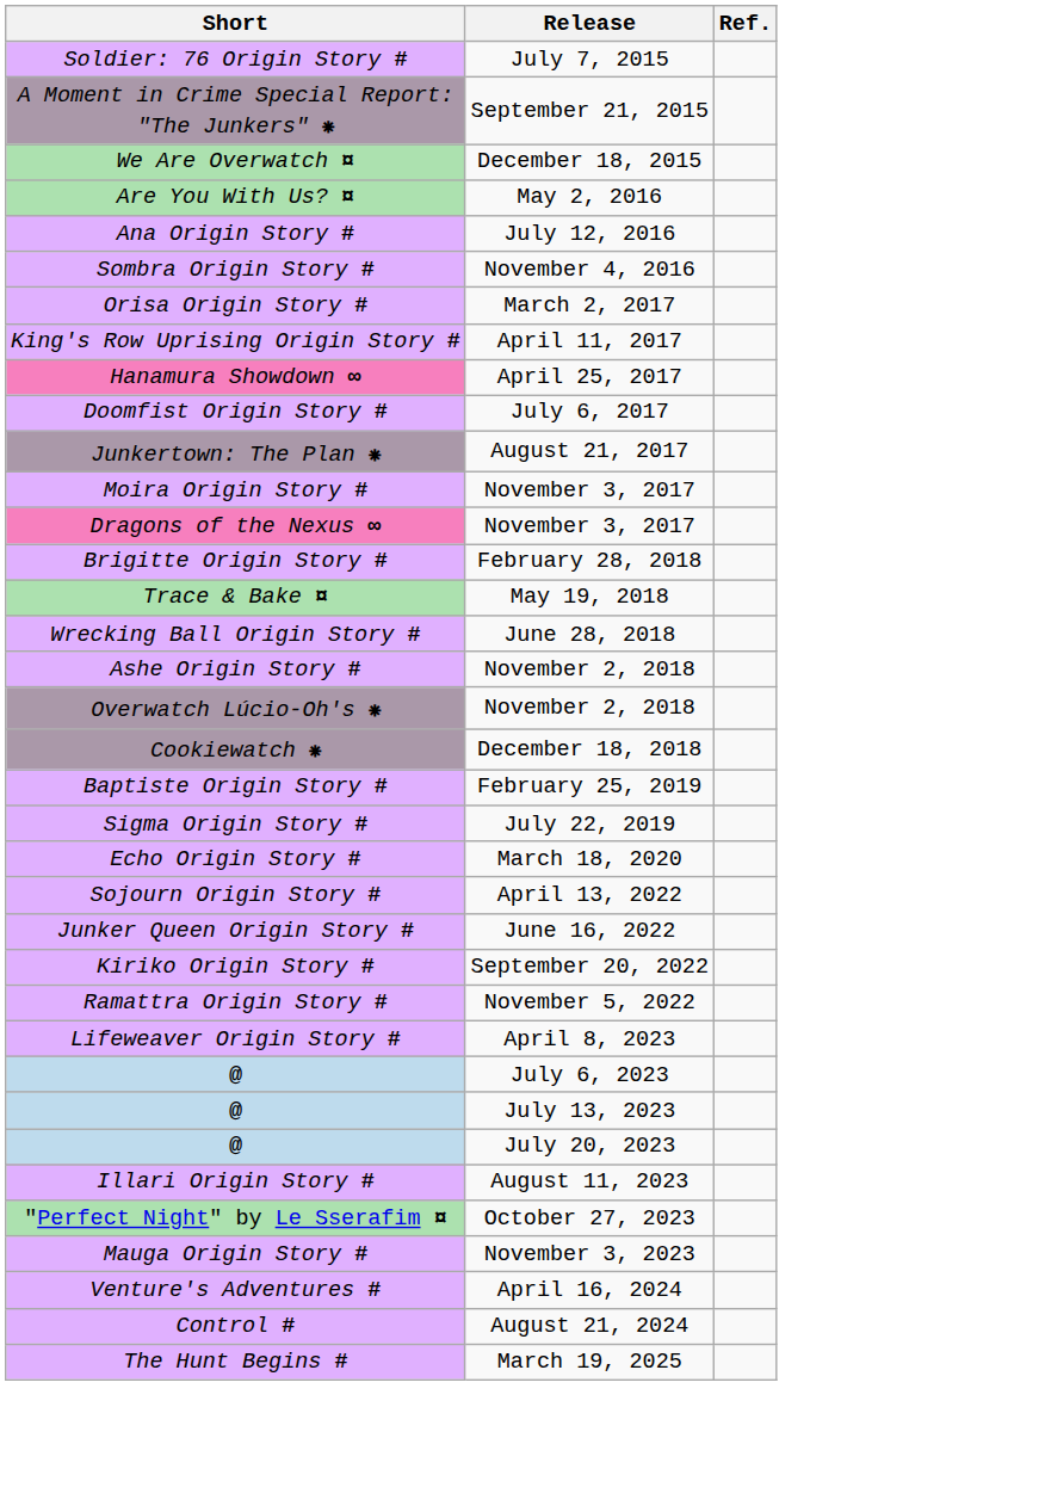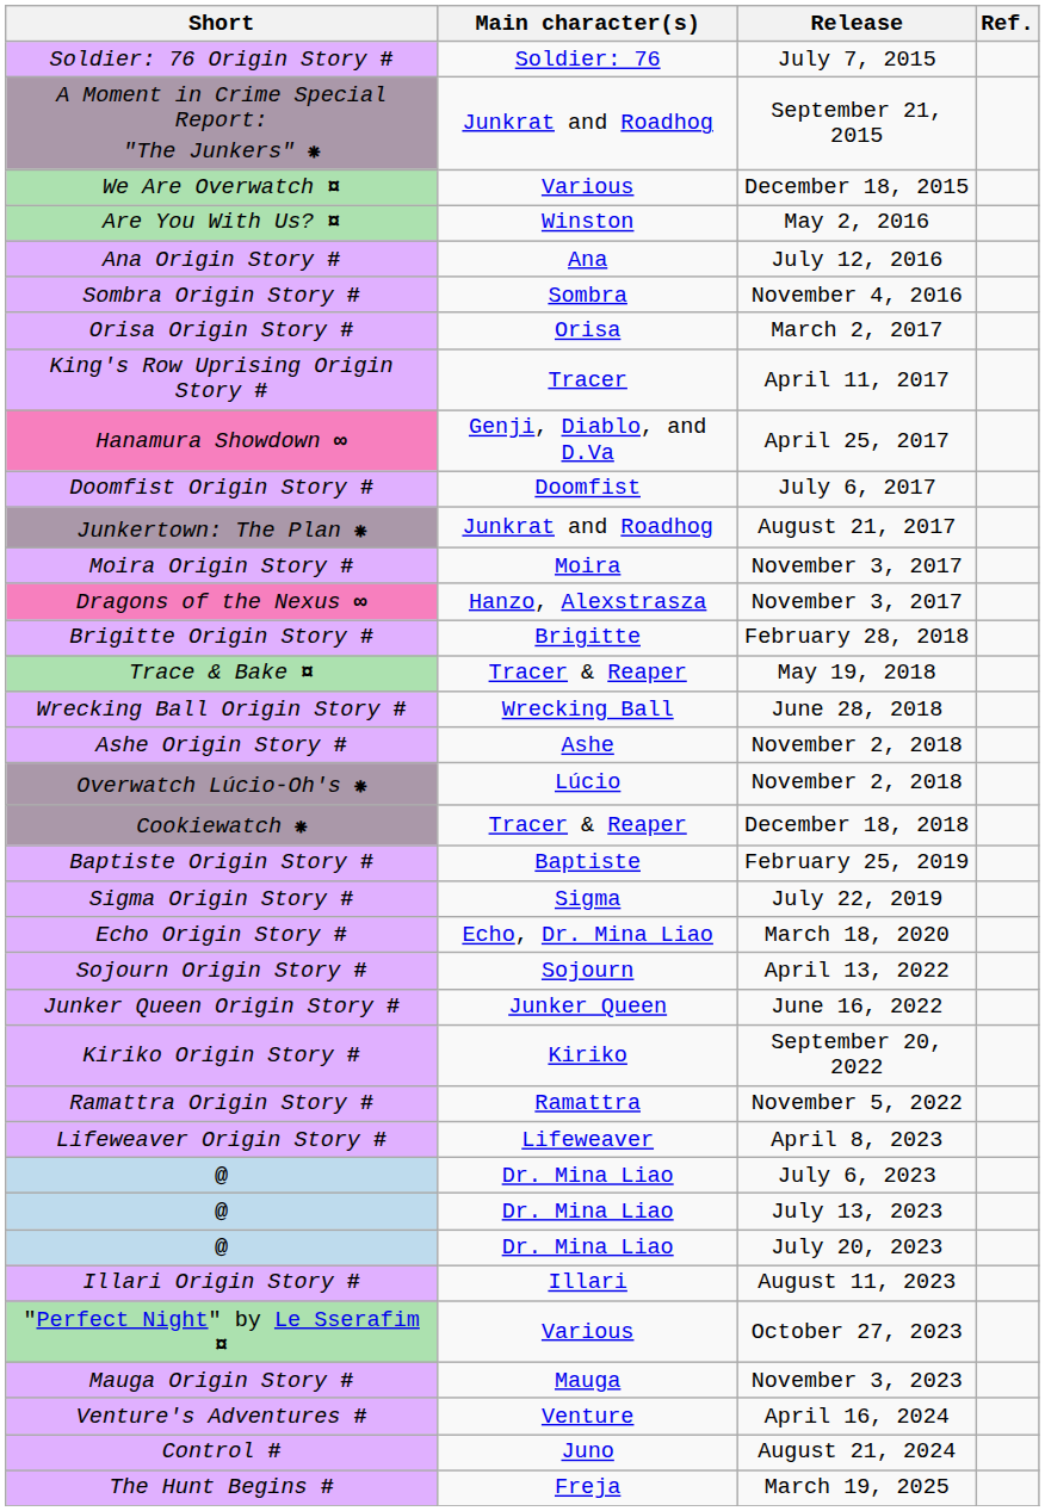+ column: Main character(s) | Soldier: 76 | Junkrat and Roadhog | Various | Winston | Ana | Sombra | Orisa | Tracer | Genji, Diablo, and D.Va | Doomfist | Junkrat and Roadhog | Moira | Hanzo, Alexstrasza | Brigitte | Tracer & Reaper | Wrecking Ball | Ashe | Lúcio | Tracer & Reaper | Baptiste | Sigma | Echo, Dr. Mina Liao | Sojourn | Junker Queen | Kiriko | Ramattra | Lifeweaver | Dr. Mina Liao | Dr. Mina Liao | Dr. Mina Liao | Illari | Various | Mauga | Venture | Juno | Freja
